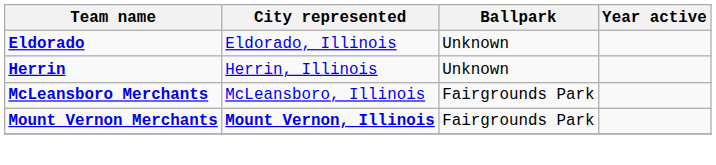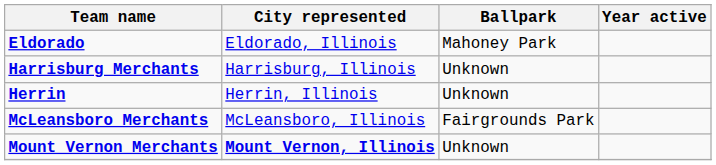Eldorado | Ballpark: Unknown -> Mahoney Park
+ row: Harrisburg Merchants | Harrisburg, Illinois | Unknown
Mount Vernon Merchants | Ballpark: Fairgrounds Park -> Unknown
